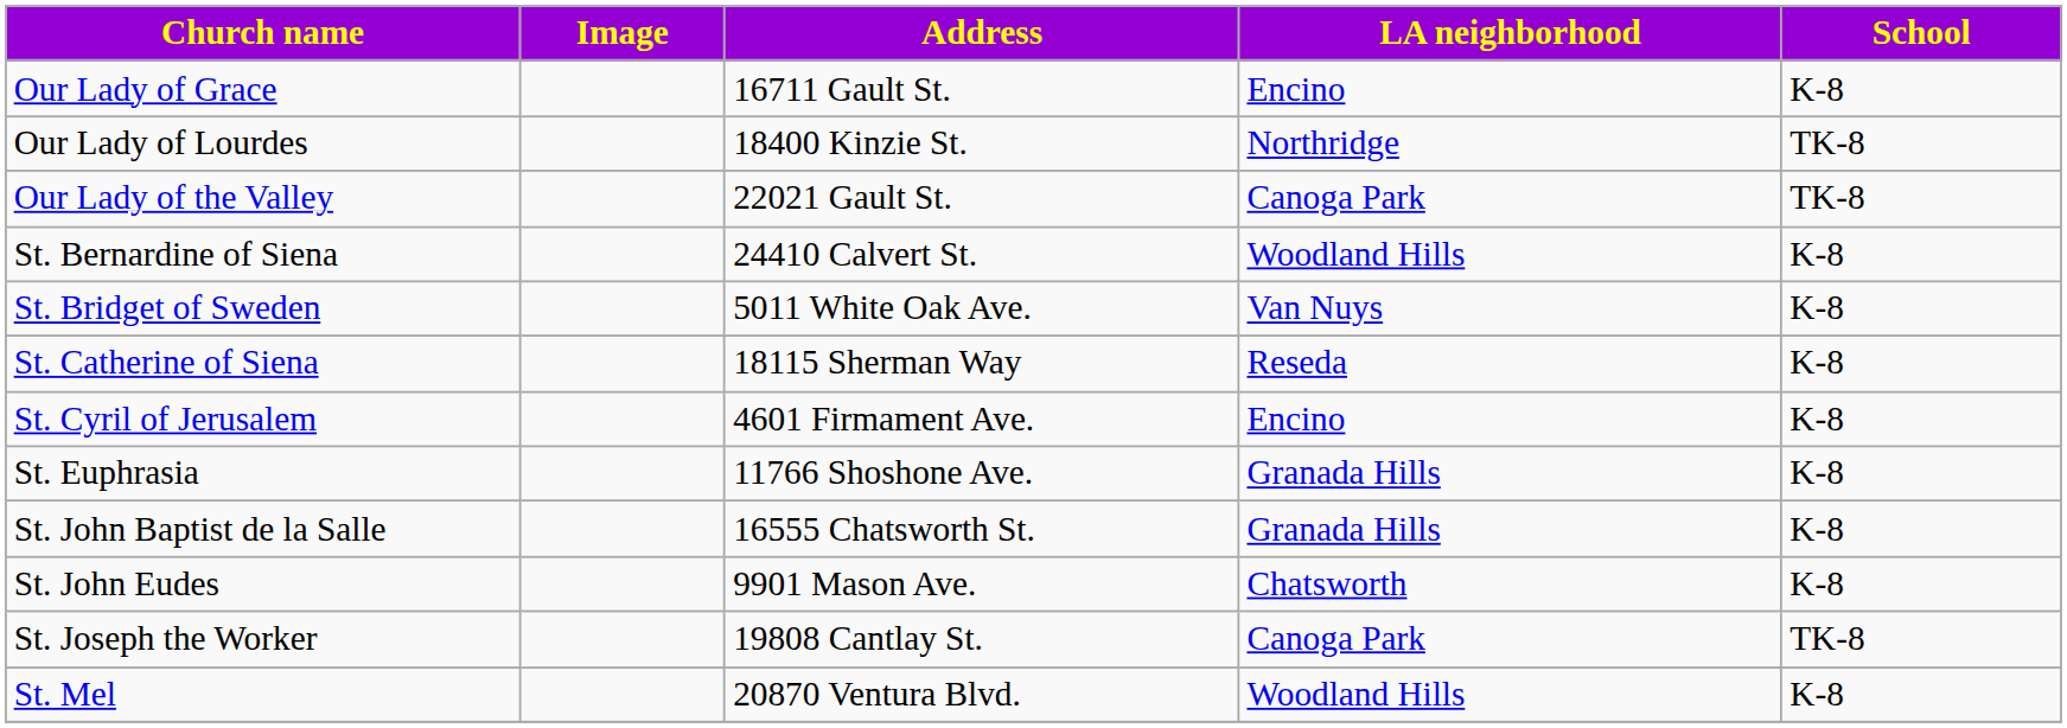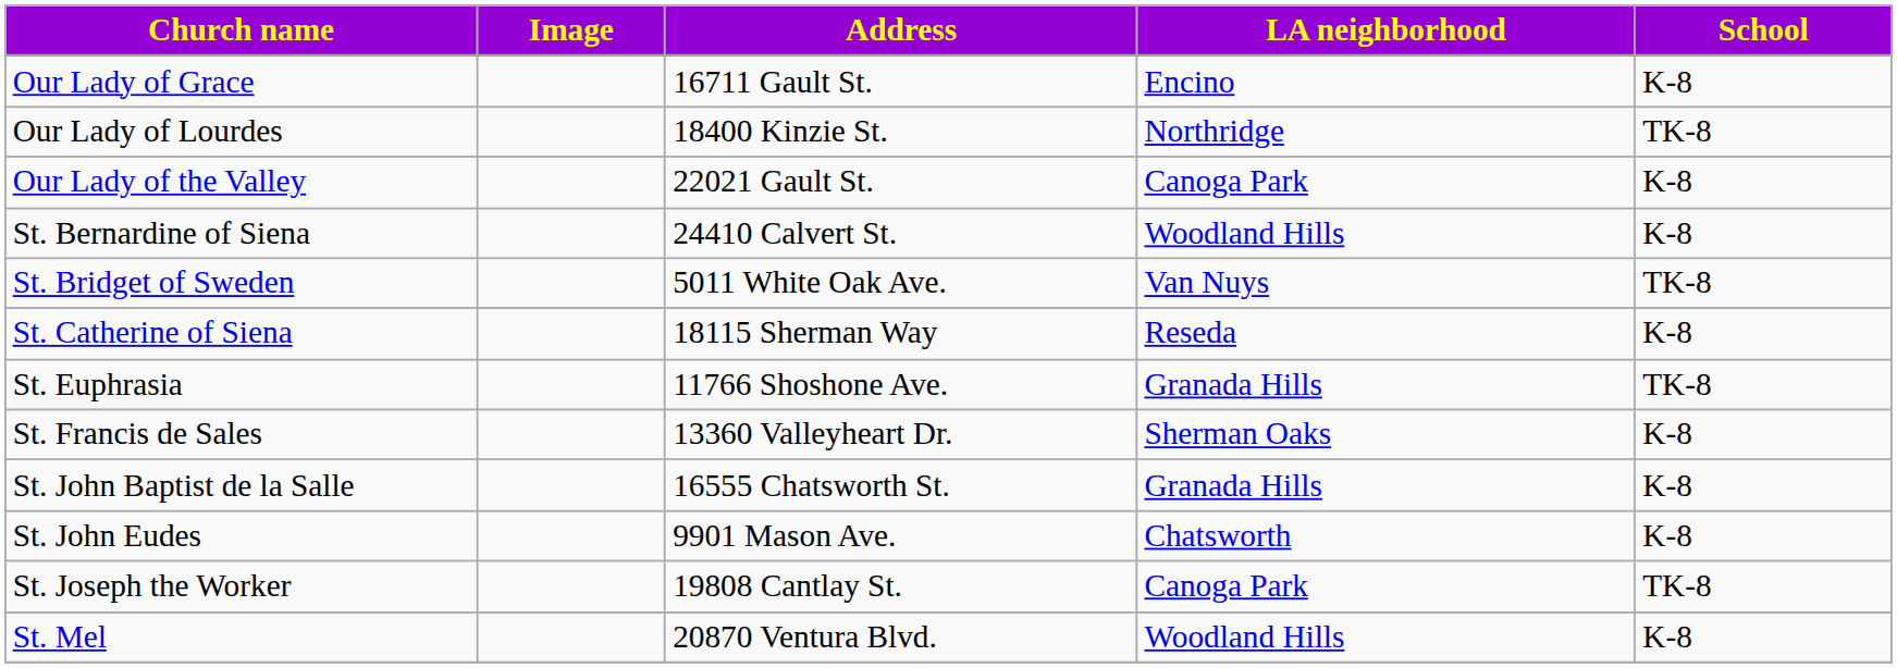Our Lady of the Valley | School: TK-8 -> K-8
St. Bridget of Sweden | School: K-8 -> TK-8
- row: St. Cyril of Jerusalem | 4601 Firmament Ave. | Encino | K-8
St. Euphrasia | School: K-8 -> TK-8
+ row: St. Francis de Sales | 13360 Valleyheart Dr. | Sherman Oaks | K-8
